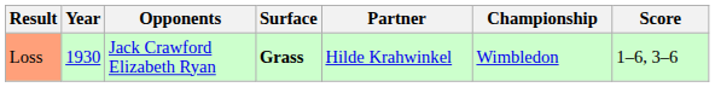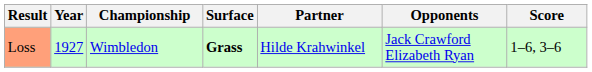columns swapped: Championship <-> Opponents
Loss | Year: 1930 -> 1927
